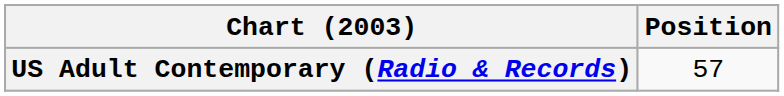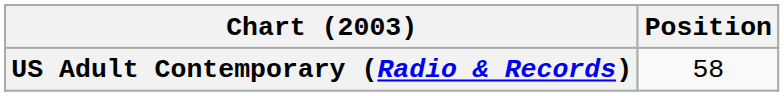US Adult Contemporary (Radio & Records) | Position: 57 -> 58
